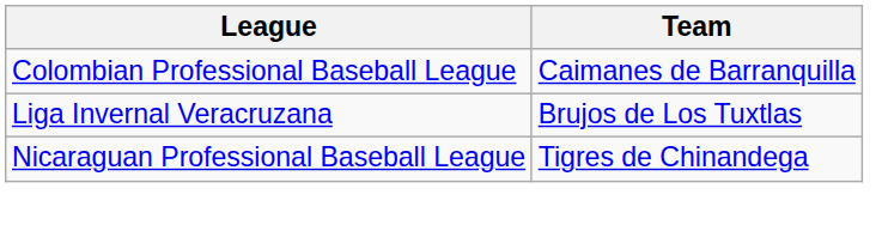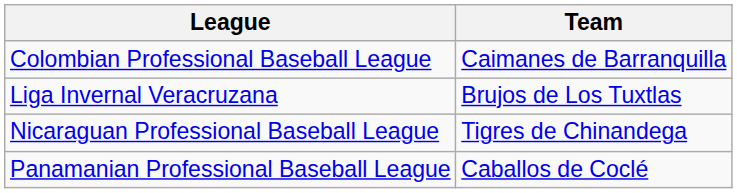+ row: Panamanian Professional Baseball League | Caballos de Coclé
